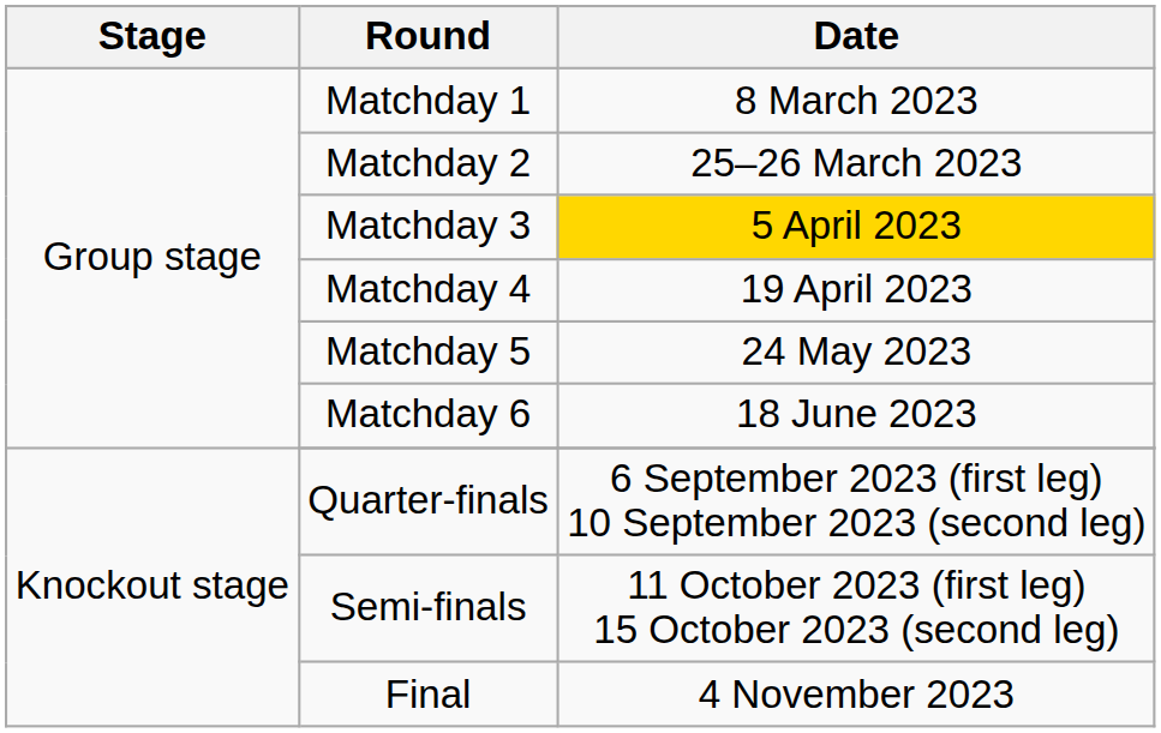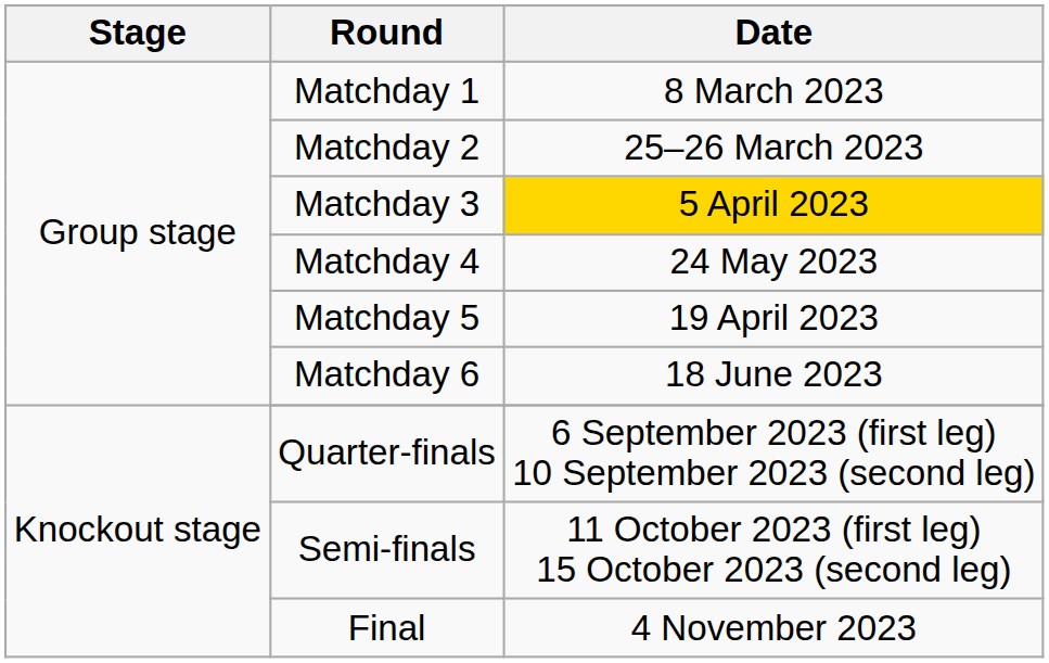Matchday 4 | Date: 19 April 2023 -> 24 May 2023
Matchday 5 | Date: 24 May 2023 -> 19 April 2023
